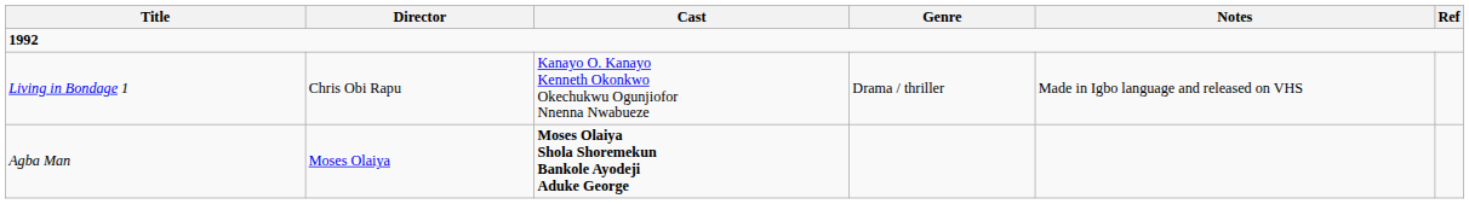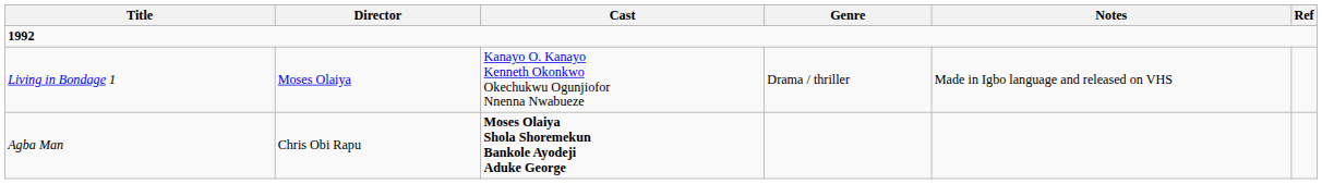Living in Bondage 1 | Director: Chris Obi Rapu -> Moses Olaiya
Agba Man | Director: Moses Olaiya -> Chris Obi Rapu
